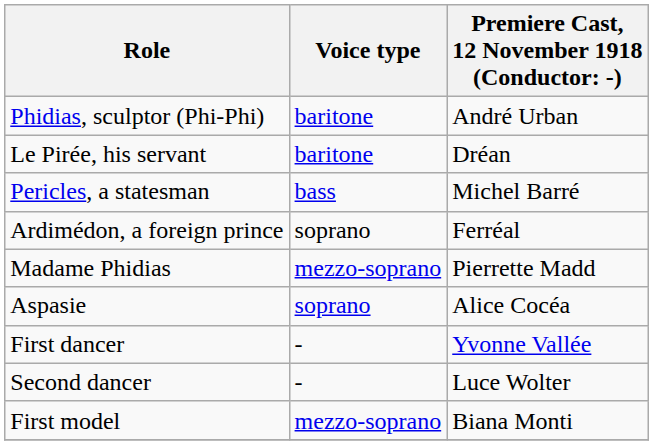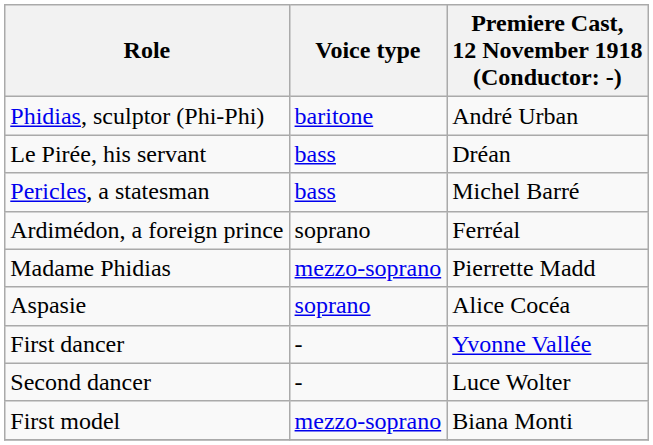Le Pirée, his servant | Voice type: baritone -> bass
